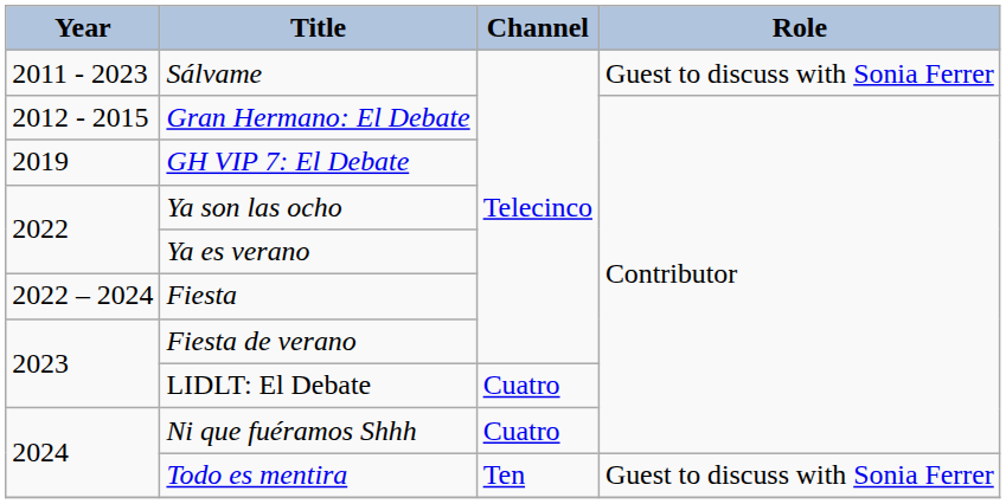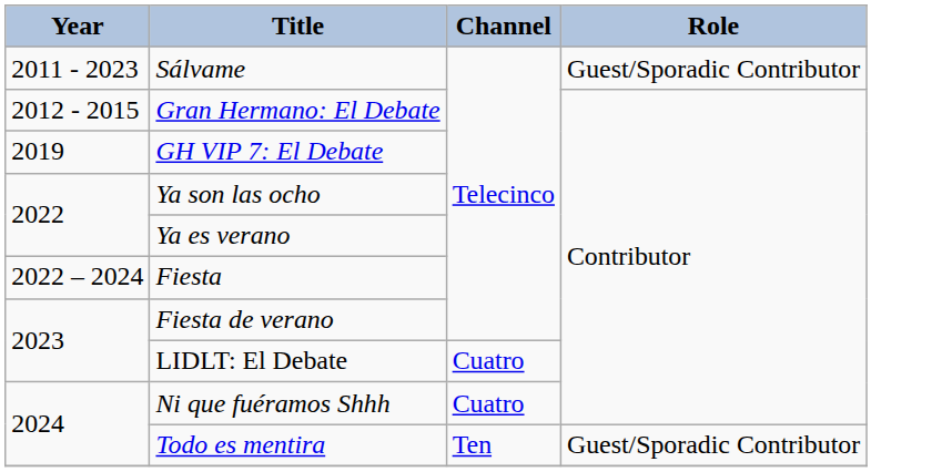Sálvame | Role: Guest to discuss with Sonia Ferrer -> Guest/Sporadic Contributor
Todo es mentira | Role: Guest to discuss with Sonia Ferrer -> Guest/Sporadic Contributor
